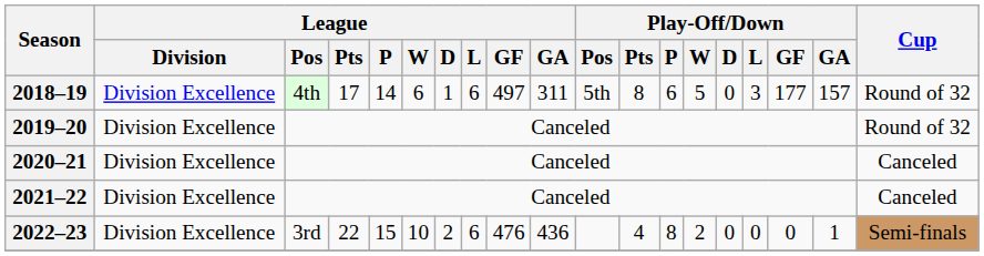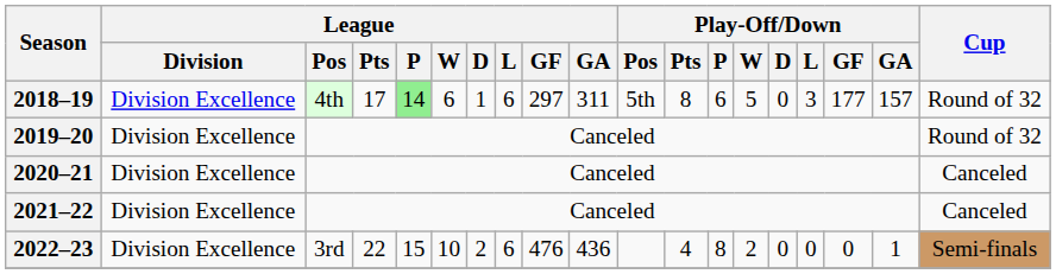2018–19 | League / P: no background -> lightgreen background
2018–19 | League / GF: 497 -> 297
